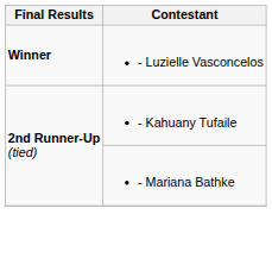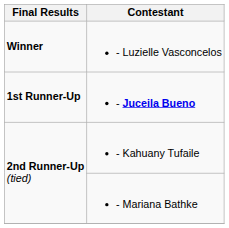+ row: 1st Runner-Up | - Juceila Bueno
